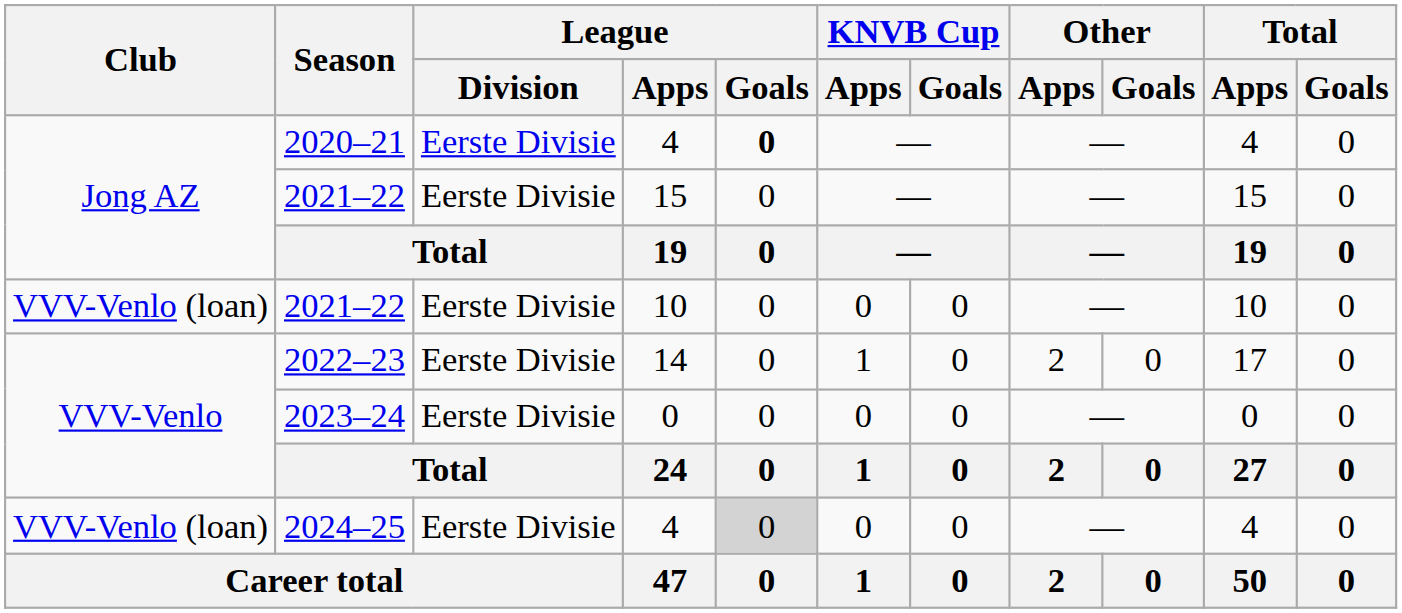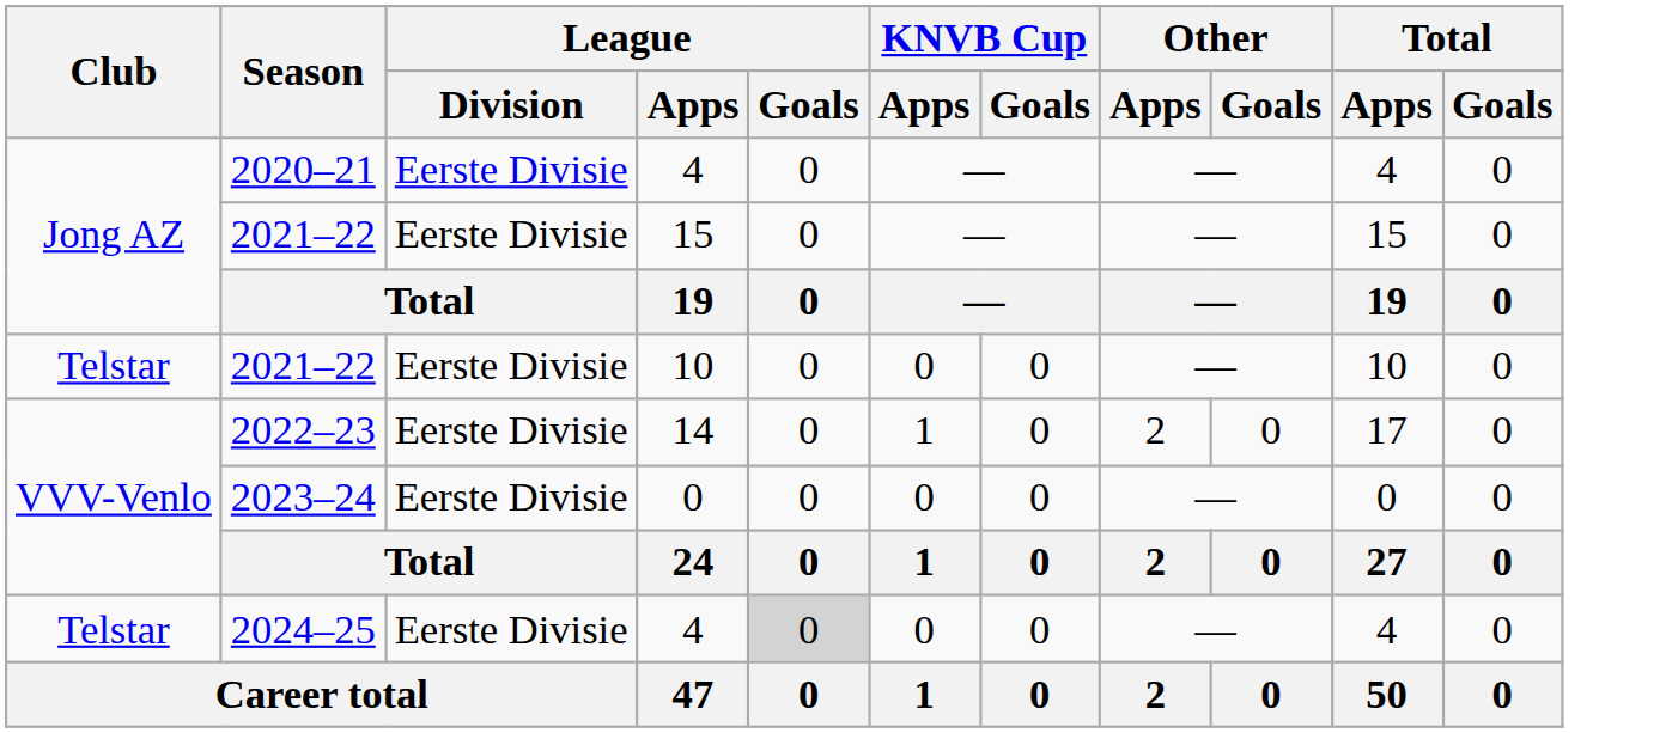2020–21 | League / Goals: bold -> normal
2021–22 / 10 | Club: VVV-Venlo (loan) -> Telstar
2024–25 | Club: VVV-Venlo (loan) -> Telstar
